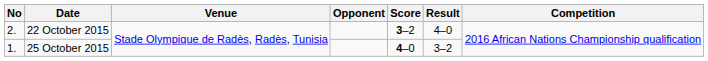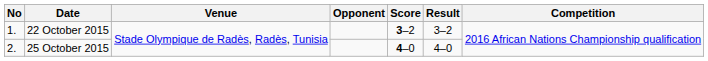22 October 2015 | No: 2. -> 1.
22 October 2015 | Result: 4–0 -> 3–2
25 October 2015 | No: 1. -> 2.
25 October 2015 | Result: 3–2 -> 4–0
